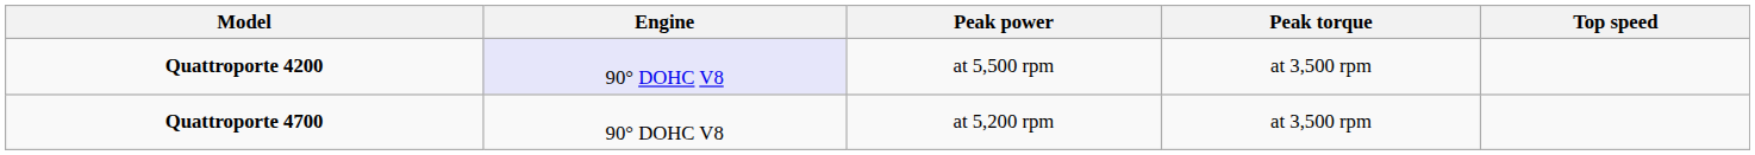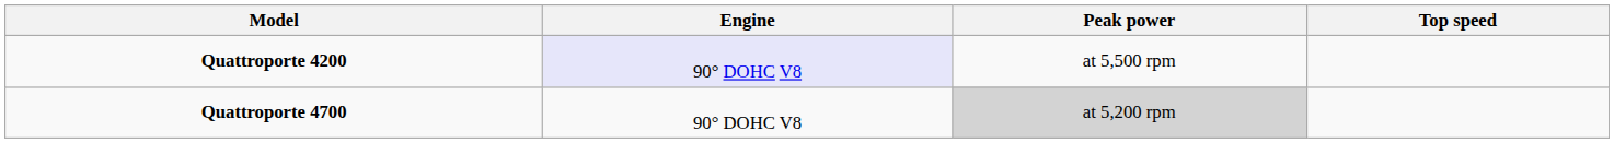- column: Peak torque | at 3,500 rpm | at 3,500 rpm
Quattroporte 4700 | Peak power: no background -> lightgrey background
